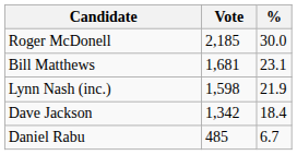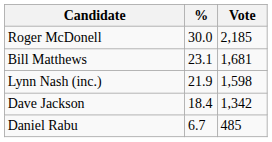columns swapped: Vote <-> %
